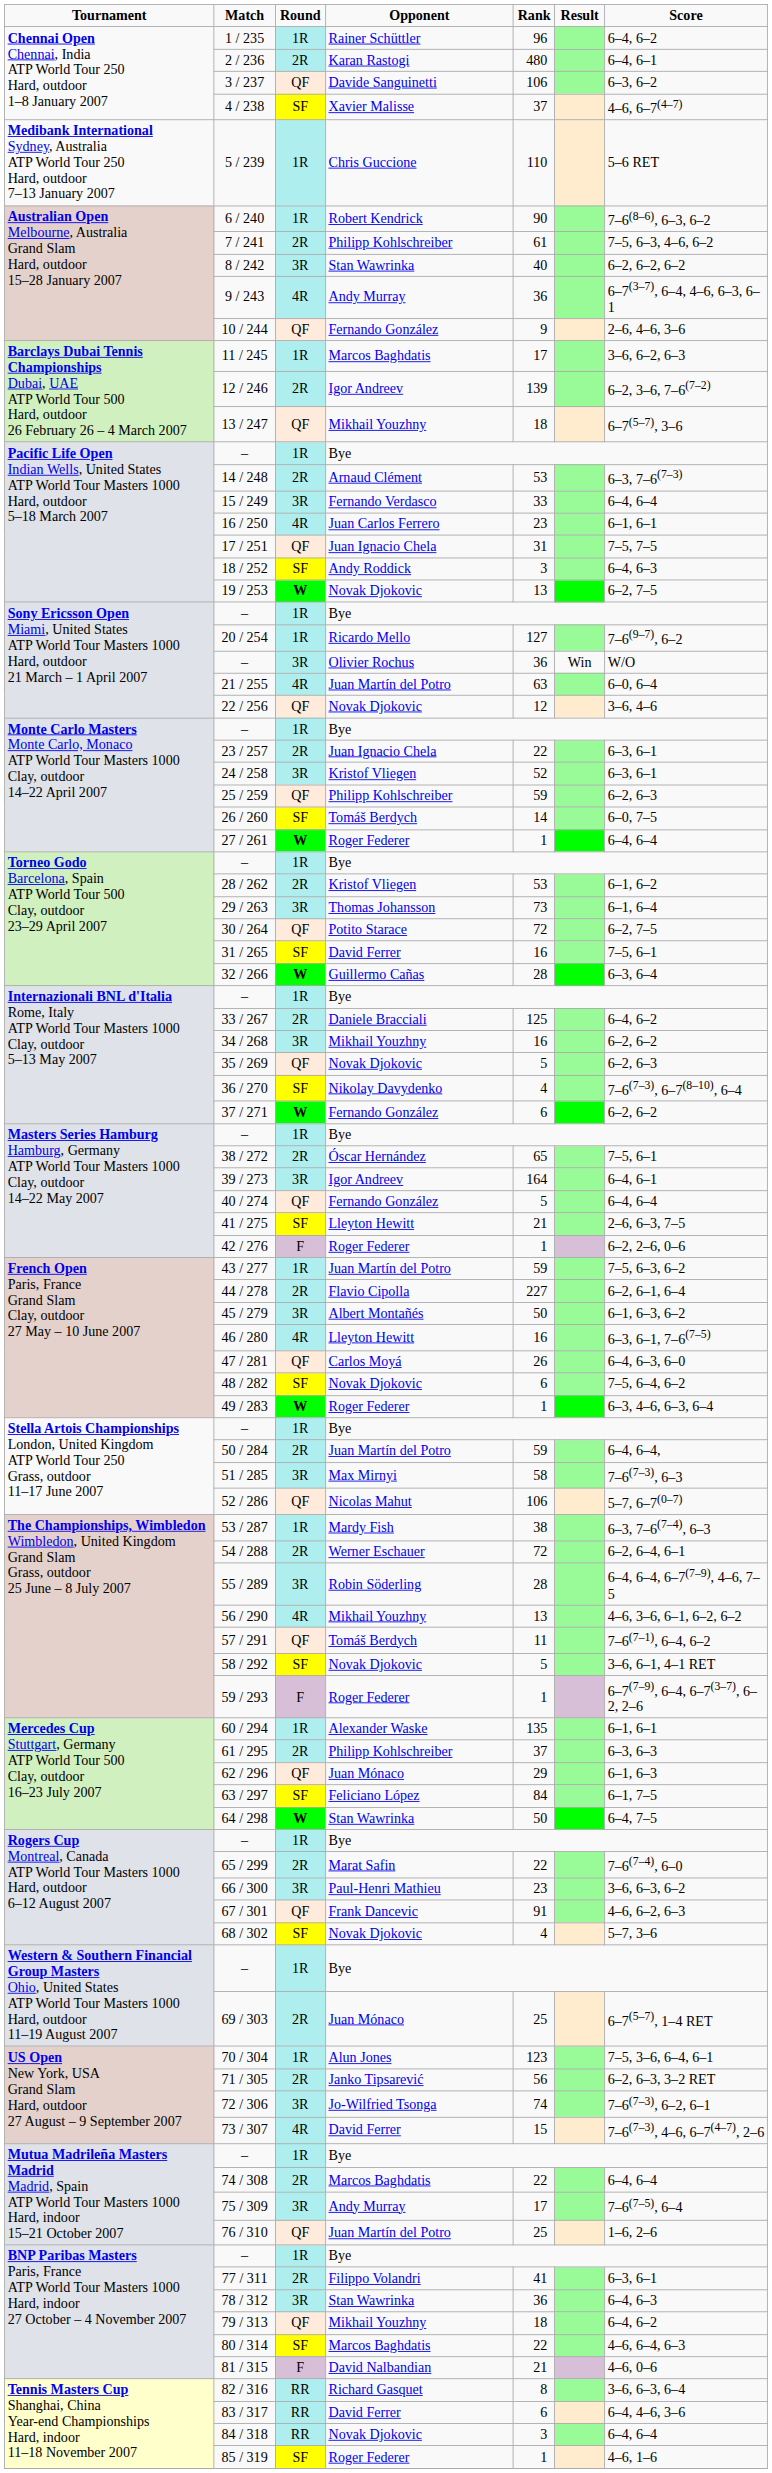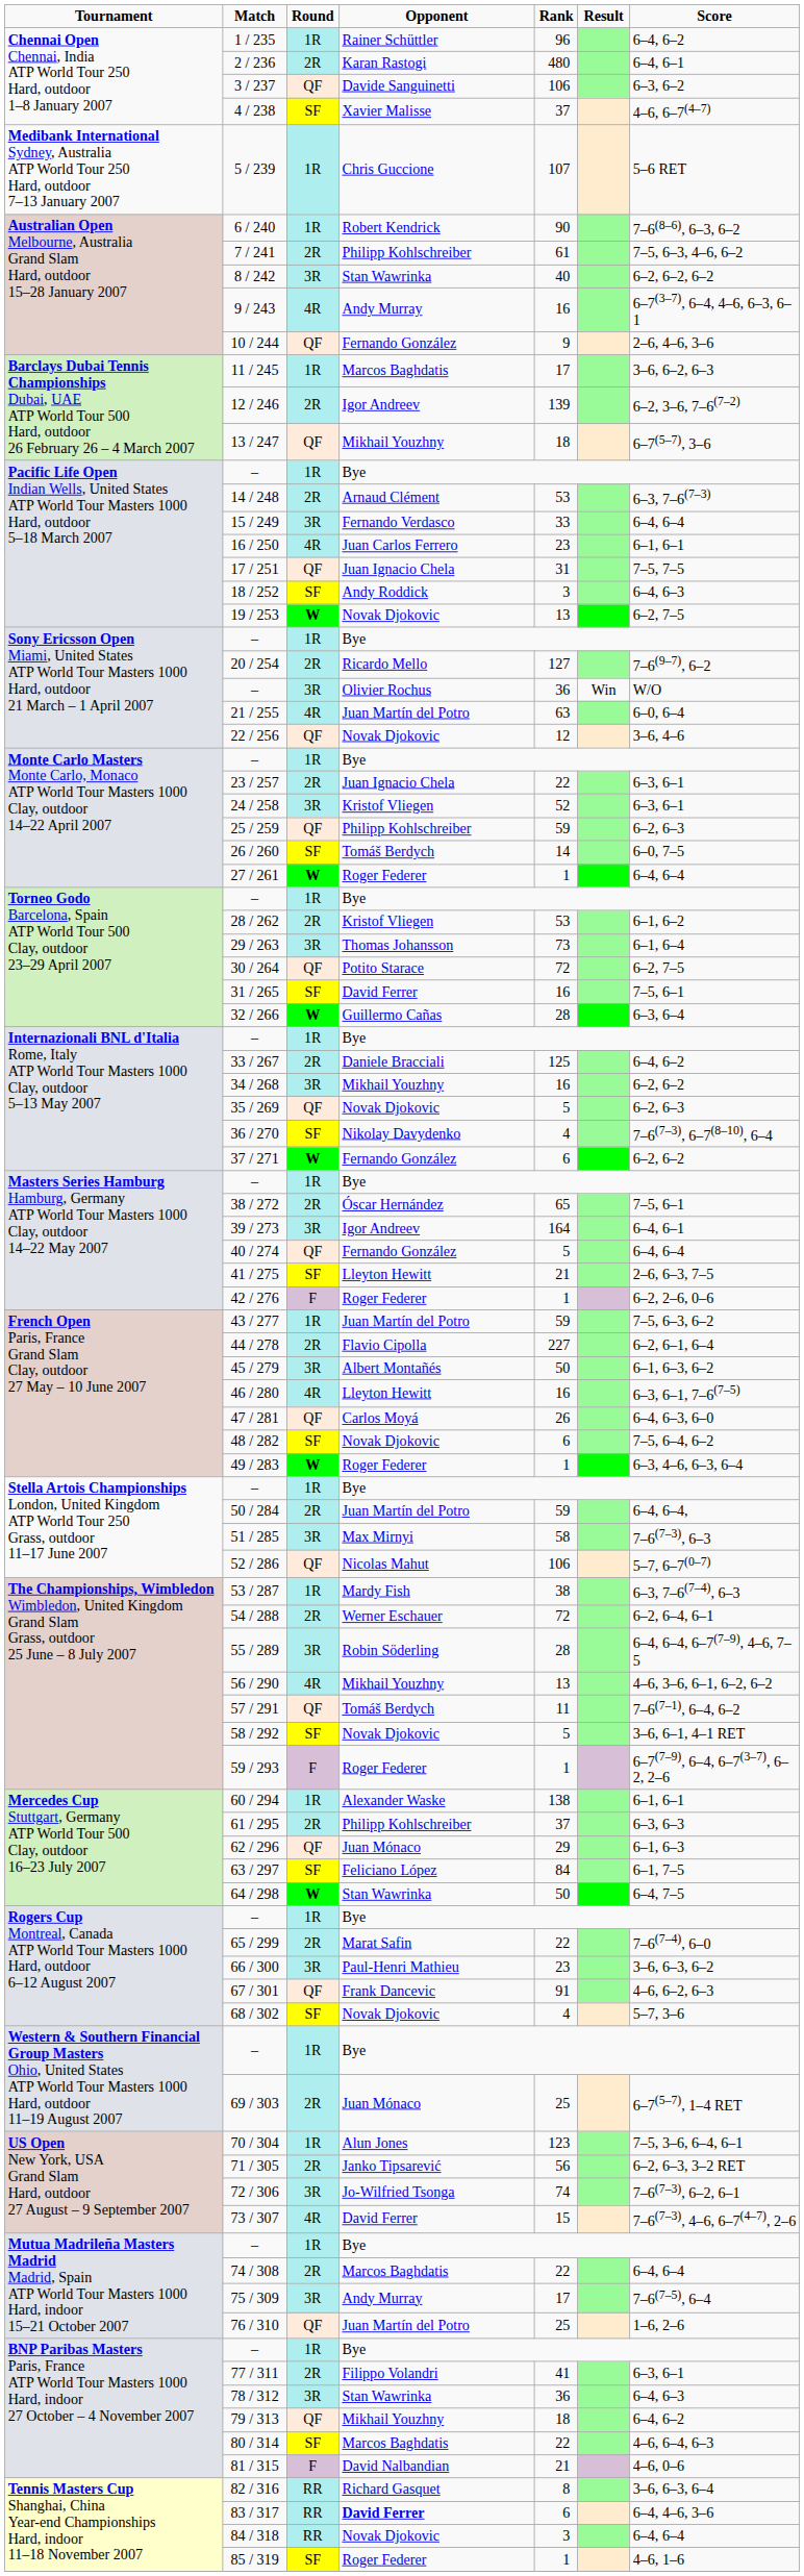5 / 239 | column 5: 110 -> 107
9 / 243 | column 5: 36 -> 16
20 / 254 | column 3: 1R -> 2R
60 / 294 | column 5: 135 -> 138
83 / 317 | column 4: normal -> bold
